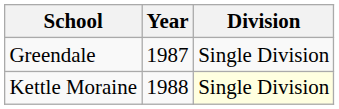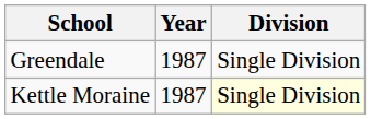Kettle Moraine | Year: 1988 -> 1987
